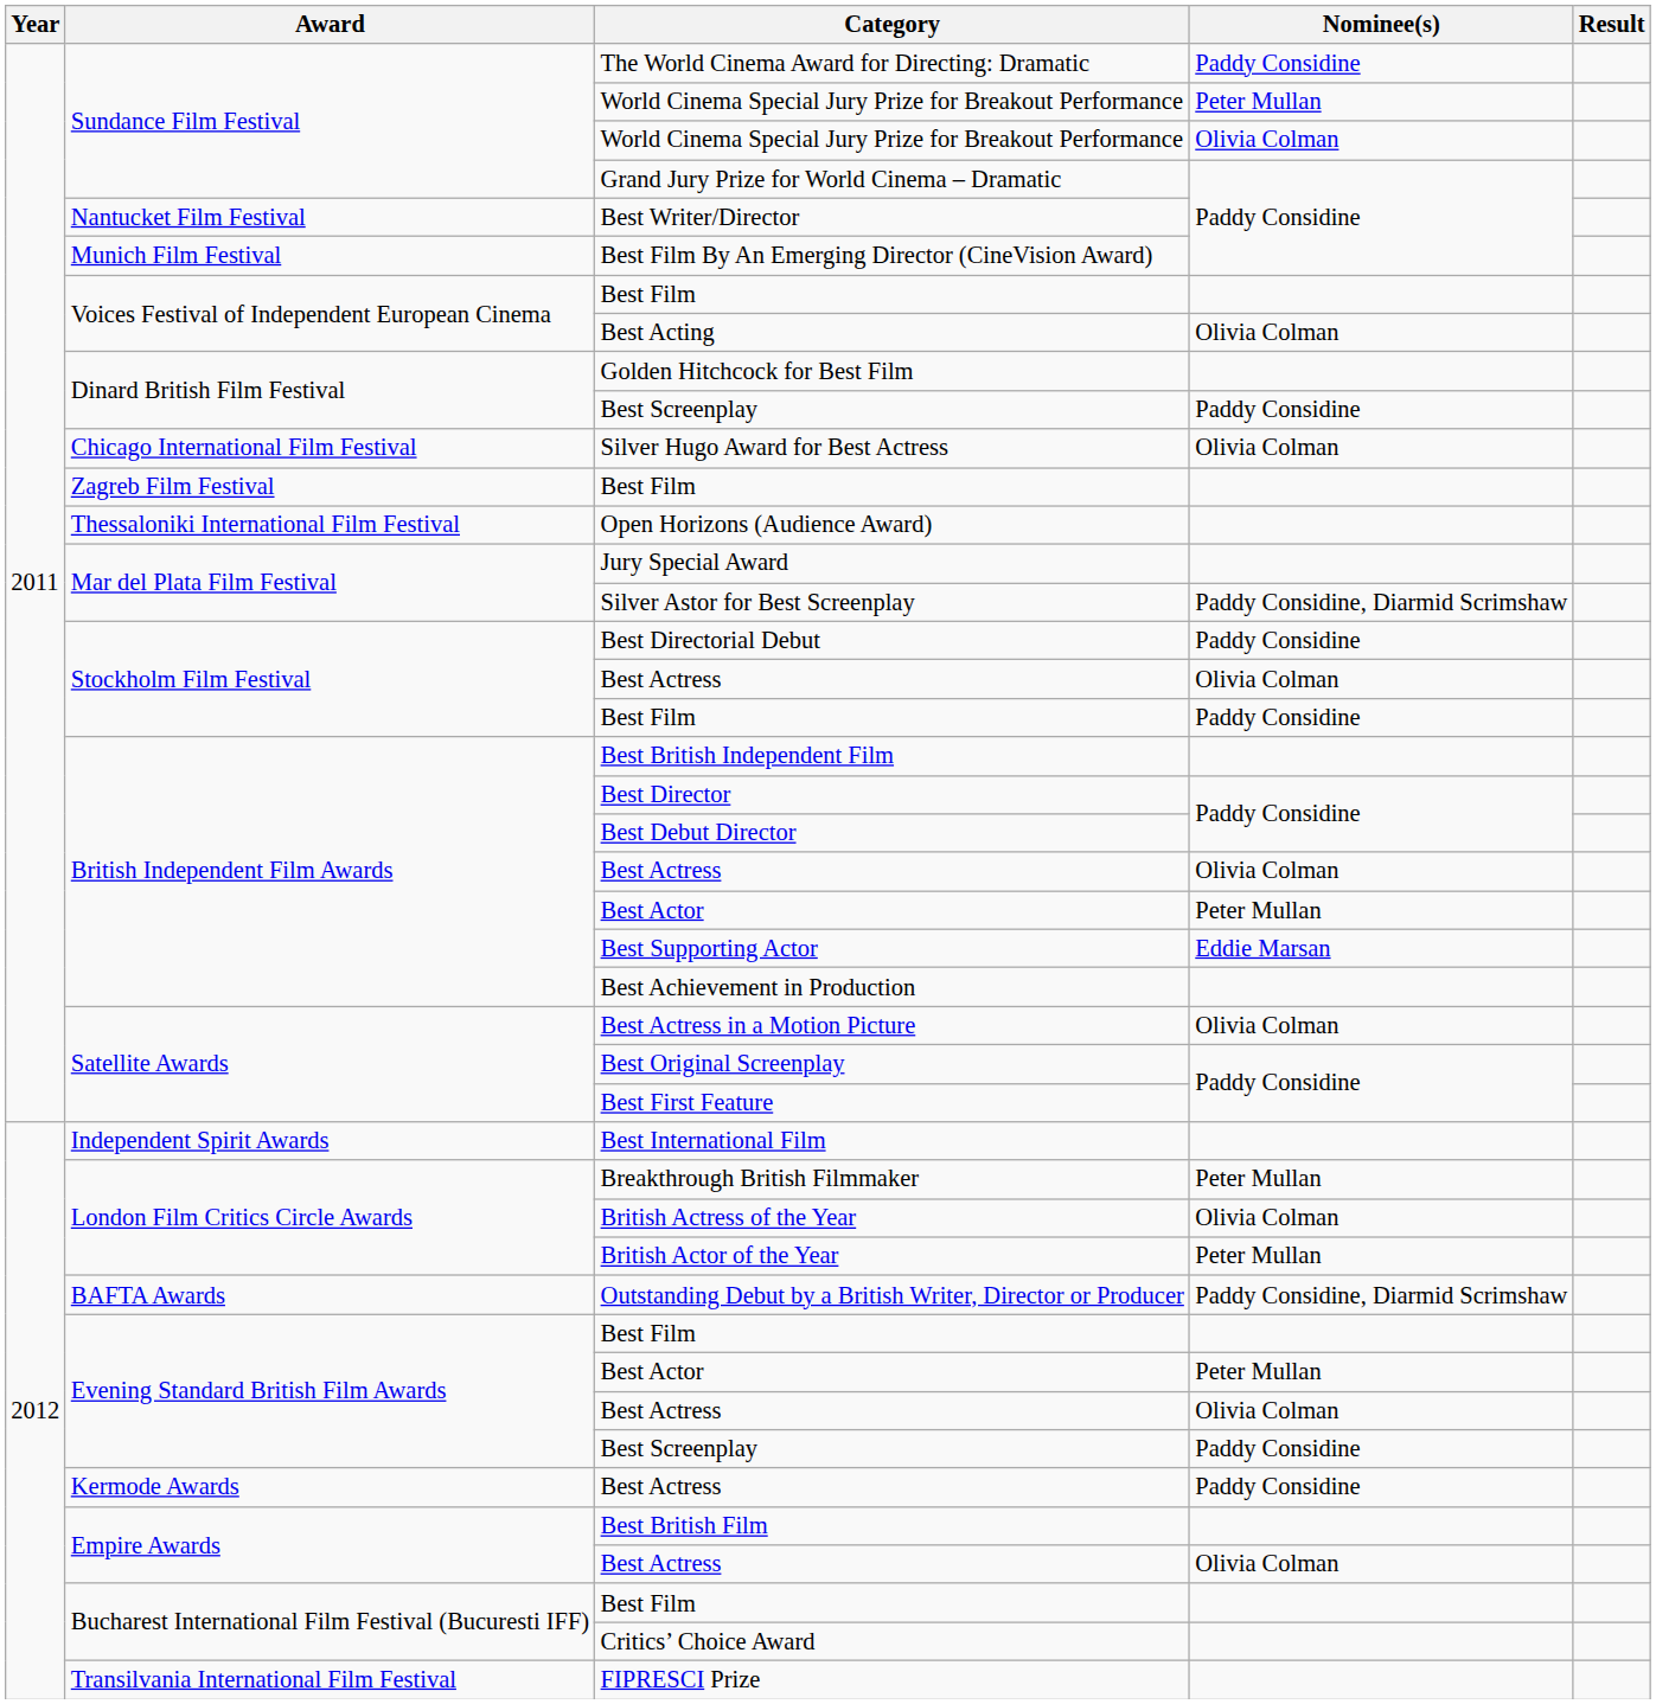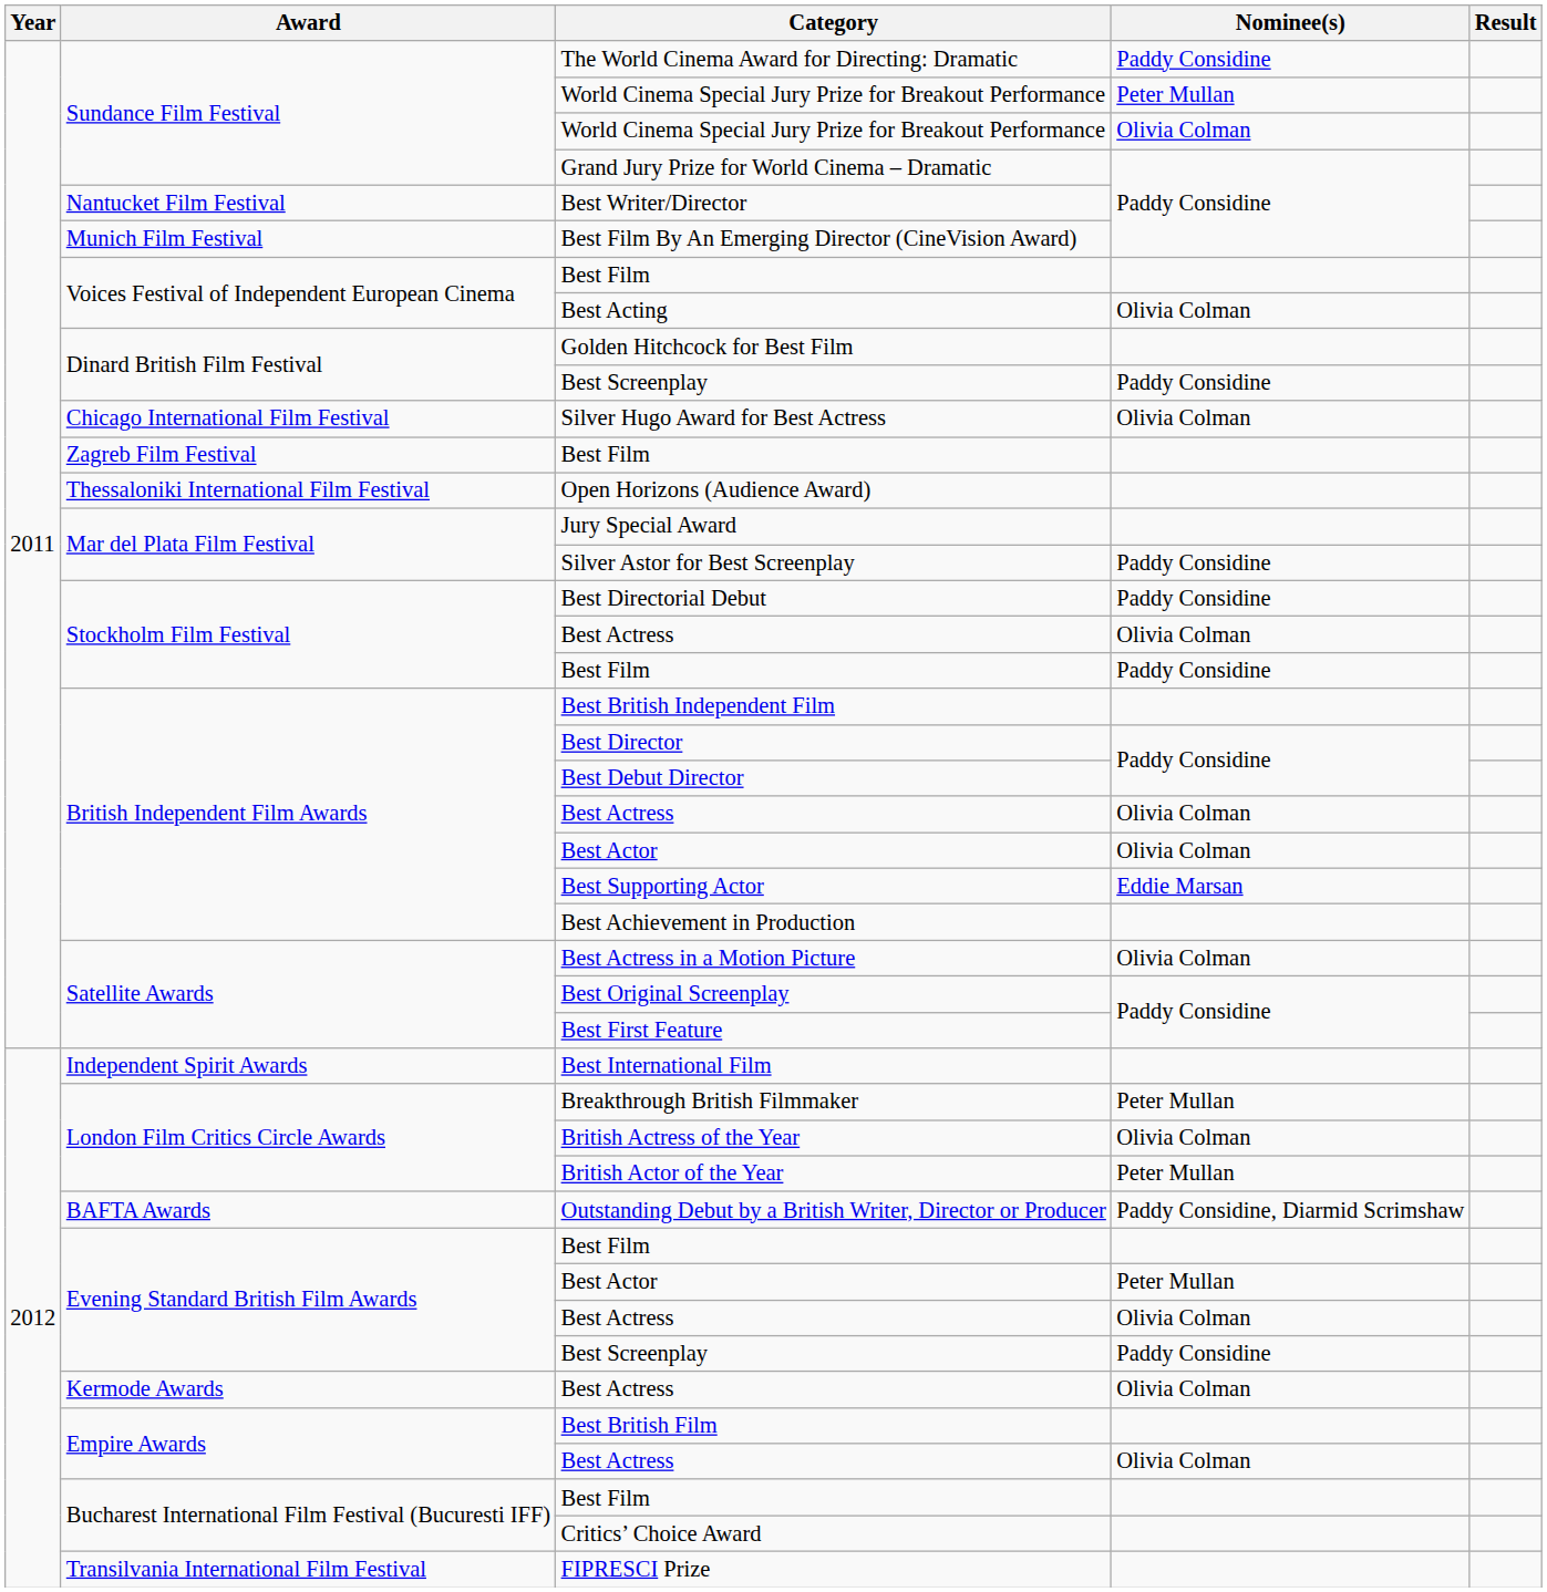Silver Astor for Best Screenplay | Nominee(s): Paddy Considine, Diarmid Scrimshaw -> Paddy Considine
British Independent Film Awards / Best Actor | Nominee(s): Peter Mullan -> Olivia Colman
Kermode Awards / Best Actress | Nominee(s): Paddy Considine -> Olivia Colman
